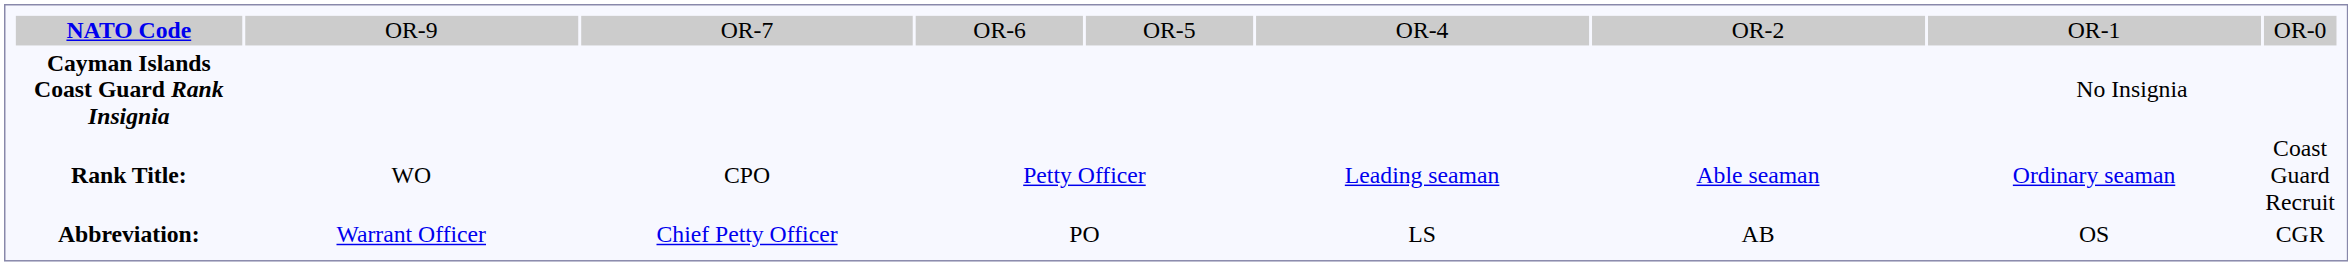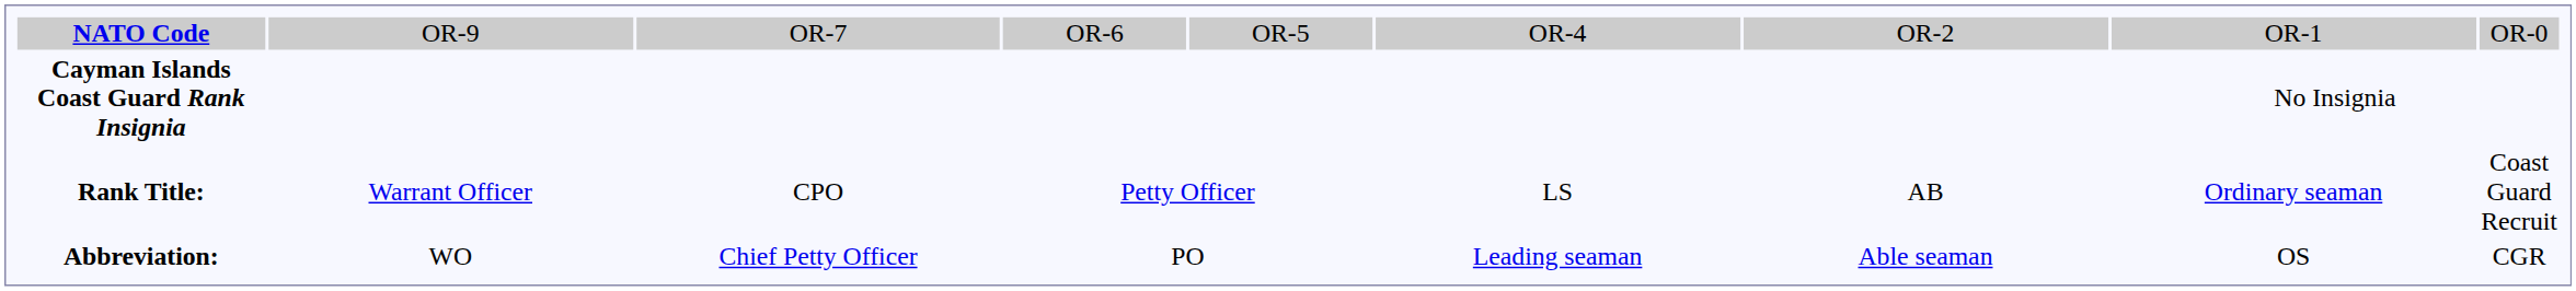Rank Title: | column 2: WO -> Warrant Officer
Rank Title: | column 6: Leading seaman -> LS
Rank Title: | column 7: Able seaman -> AB
Abbreviation: | column 2: Warrant Officer -> WO
Abbreviation: | column 6: LS -> Leading seaman
Abbreviation: | column 7: AB -> Able seaman
